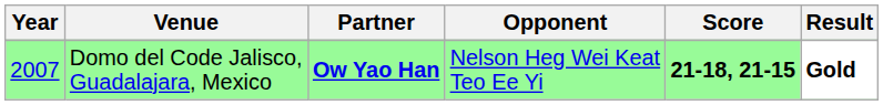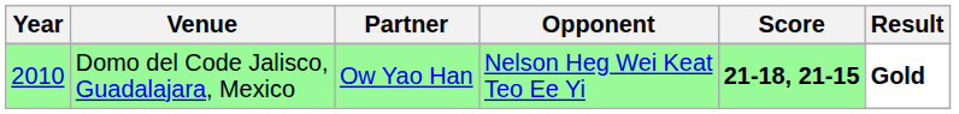Domo del Code Jalisco, Guadalajara, Mexico | Year: 2007 -> 2010
Domo del Code Jalisco, Guadalajara, Mexico | Partner: bold -> normal
